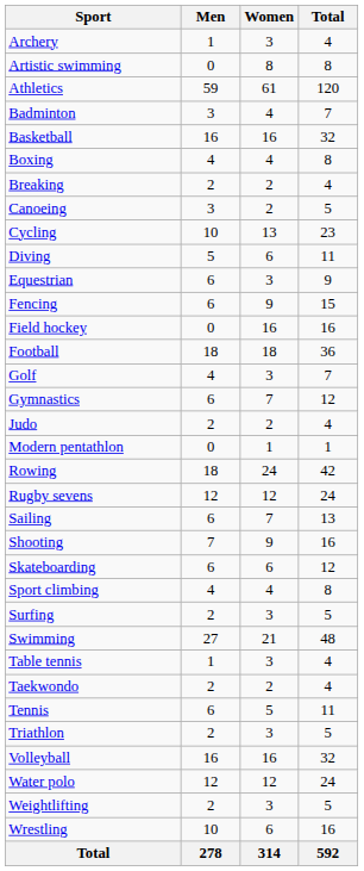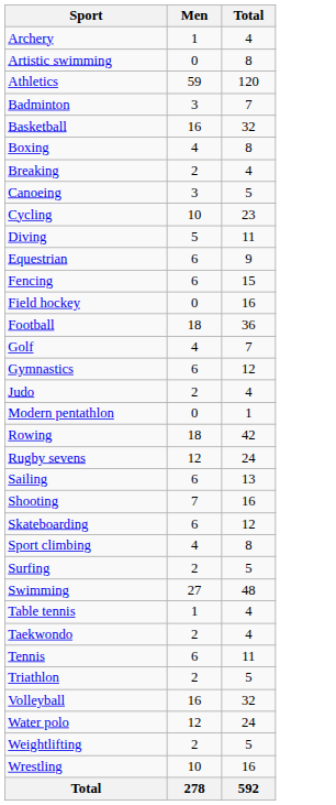- column: Women | 3 | 8 | 61 | 4 | 16 | 4 | 2 | 2 | 13 | 6 | 3 | 9 | 16 | 18 | 3 | 7 | 2 | 1 | 24 | 12 | 7 | 9 | 6 | 4 | 3 | 21 | 3 | 2 | 5 | 3 | 16 | 12 | 3 | 6 | 314
